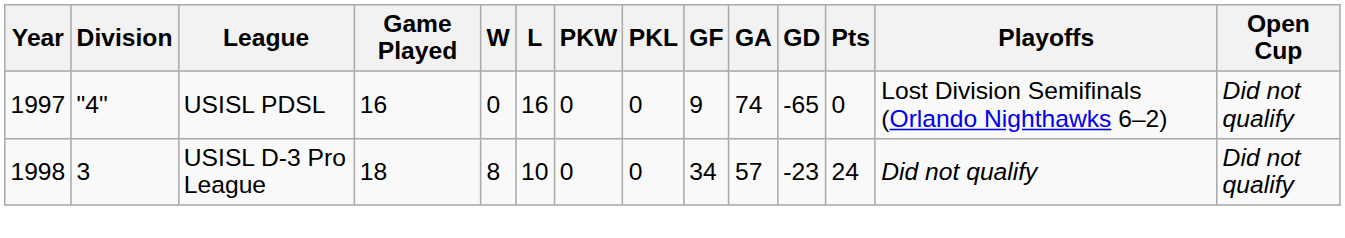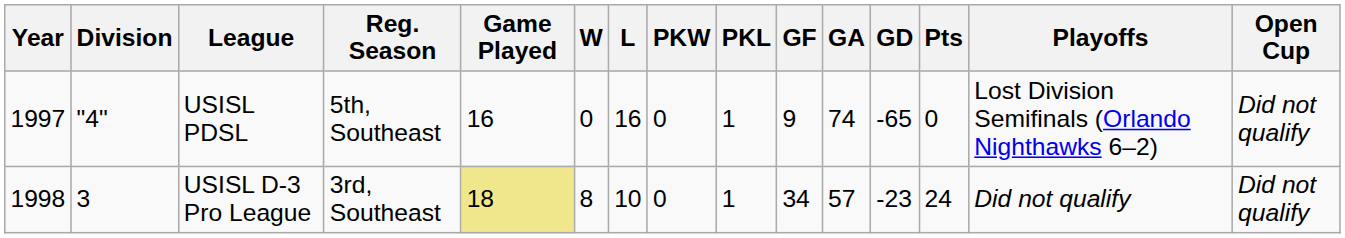+ column: Reg. Season | 5th, Southeast | 3rd, Southeast
USISL PDSL | PKL: 0 -> 1
USISL D-3 Pro League | Game Played: no background -> khaki background
USISL D-3 Pro League | PKL: 0 -> 1
